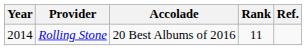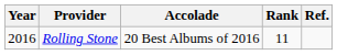Rolling Stone | Year: 2014 -> 2016
